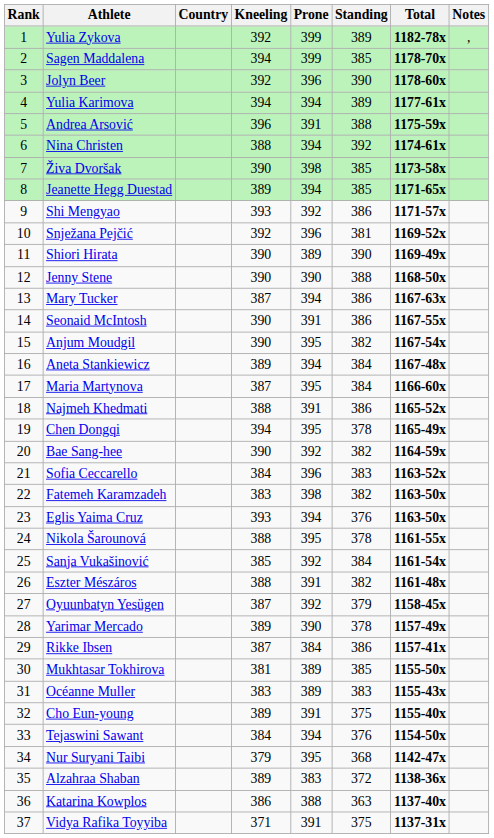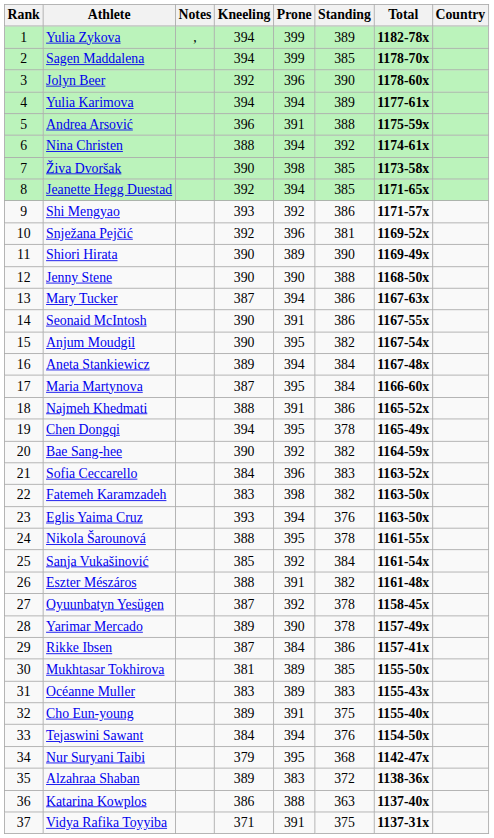columns swapped: Country <-> Notes
Yulia Zykova | Kneeling: 392 -> 394
Jeanette Hegg Duestad | Kneeling: 389 -> 392
Oyuunbatyn Yesügen | Standing: 379 -> 378
